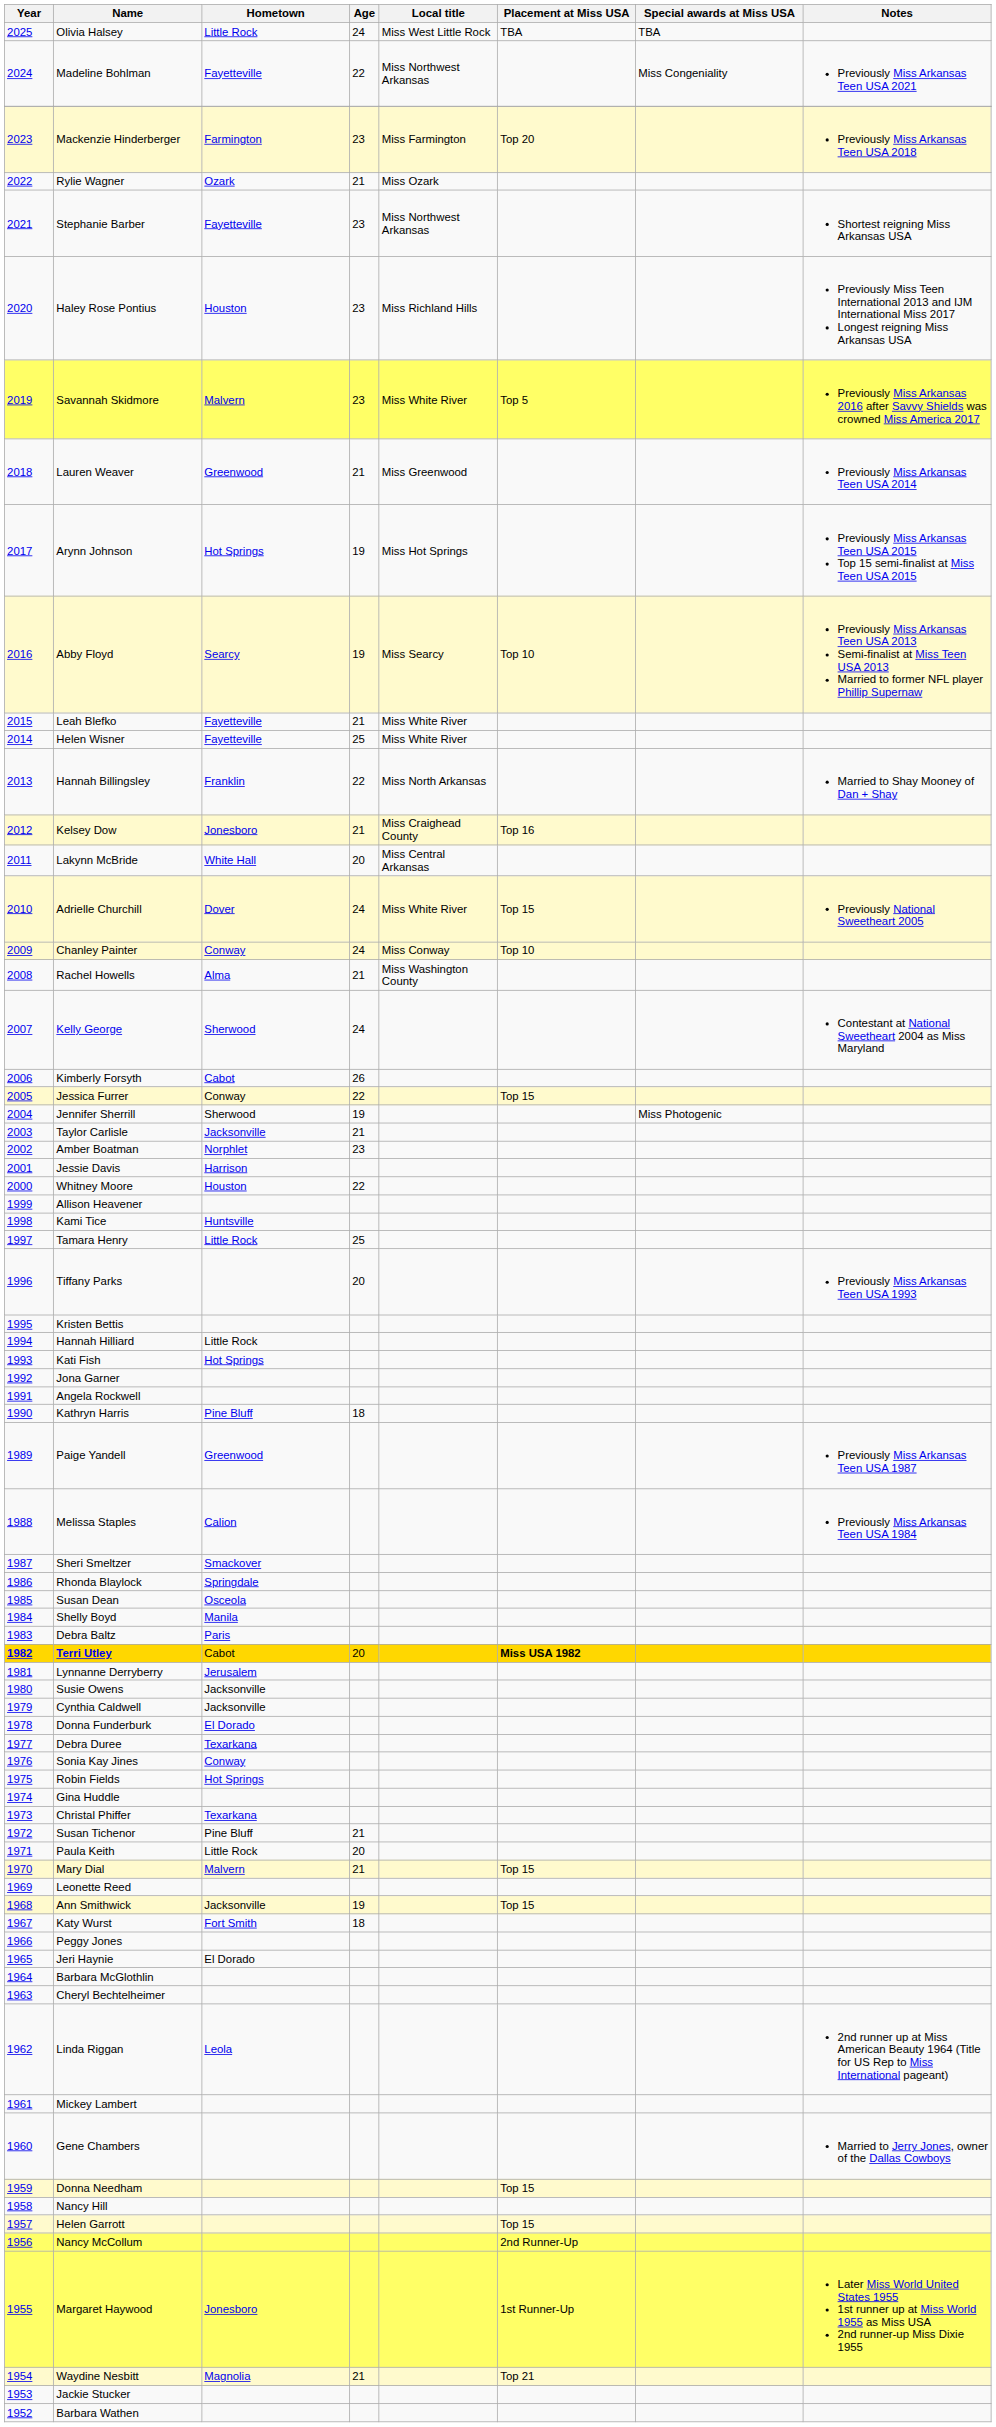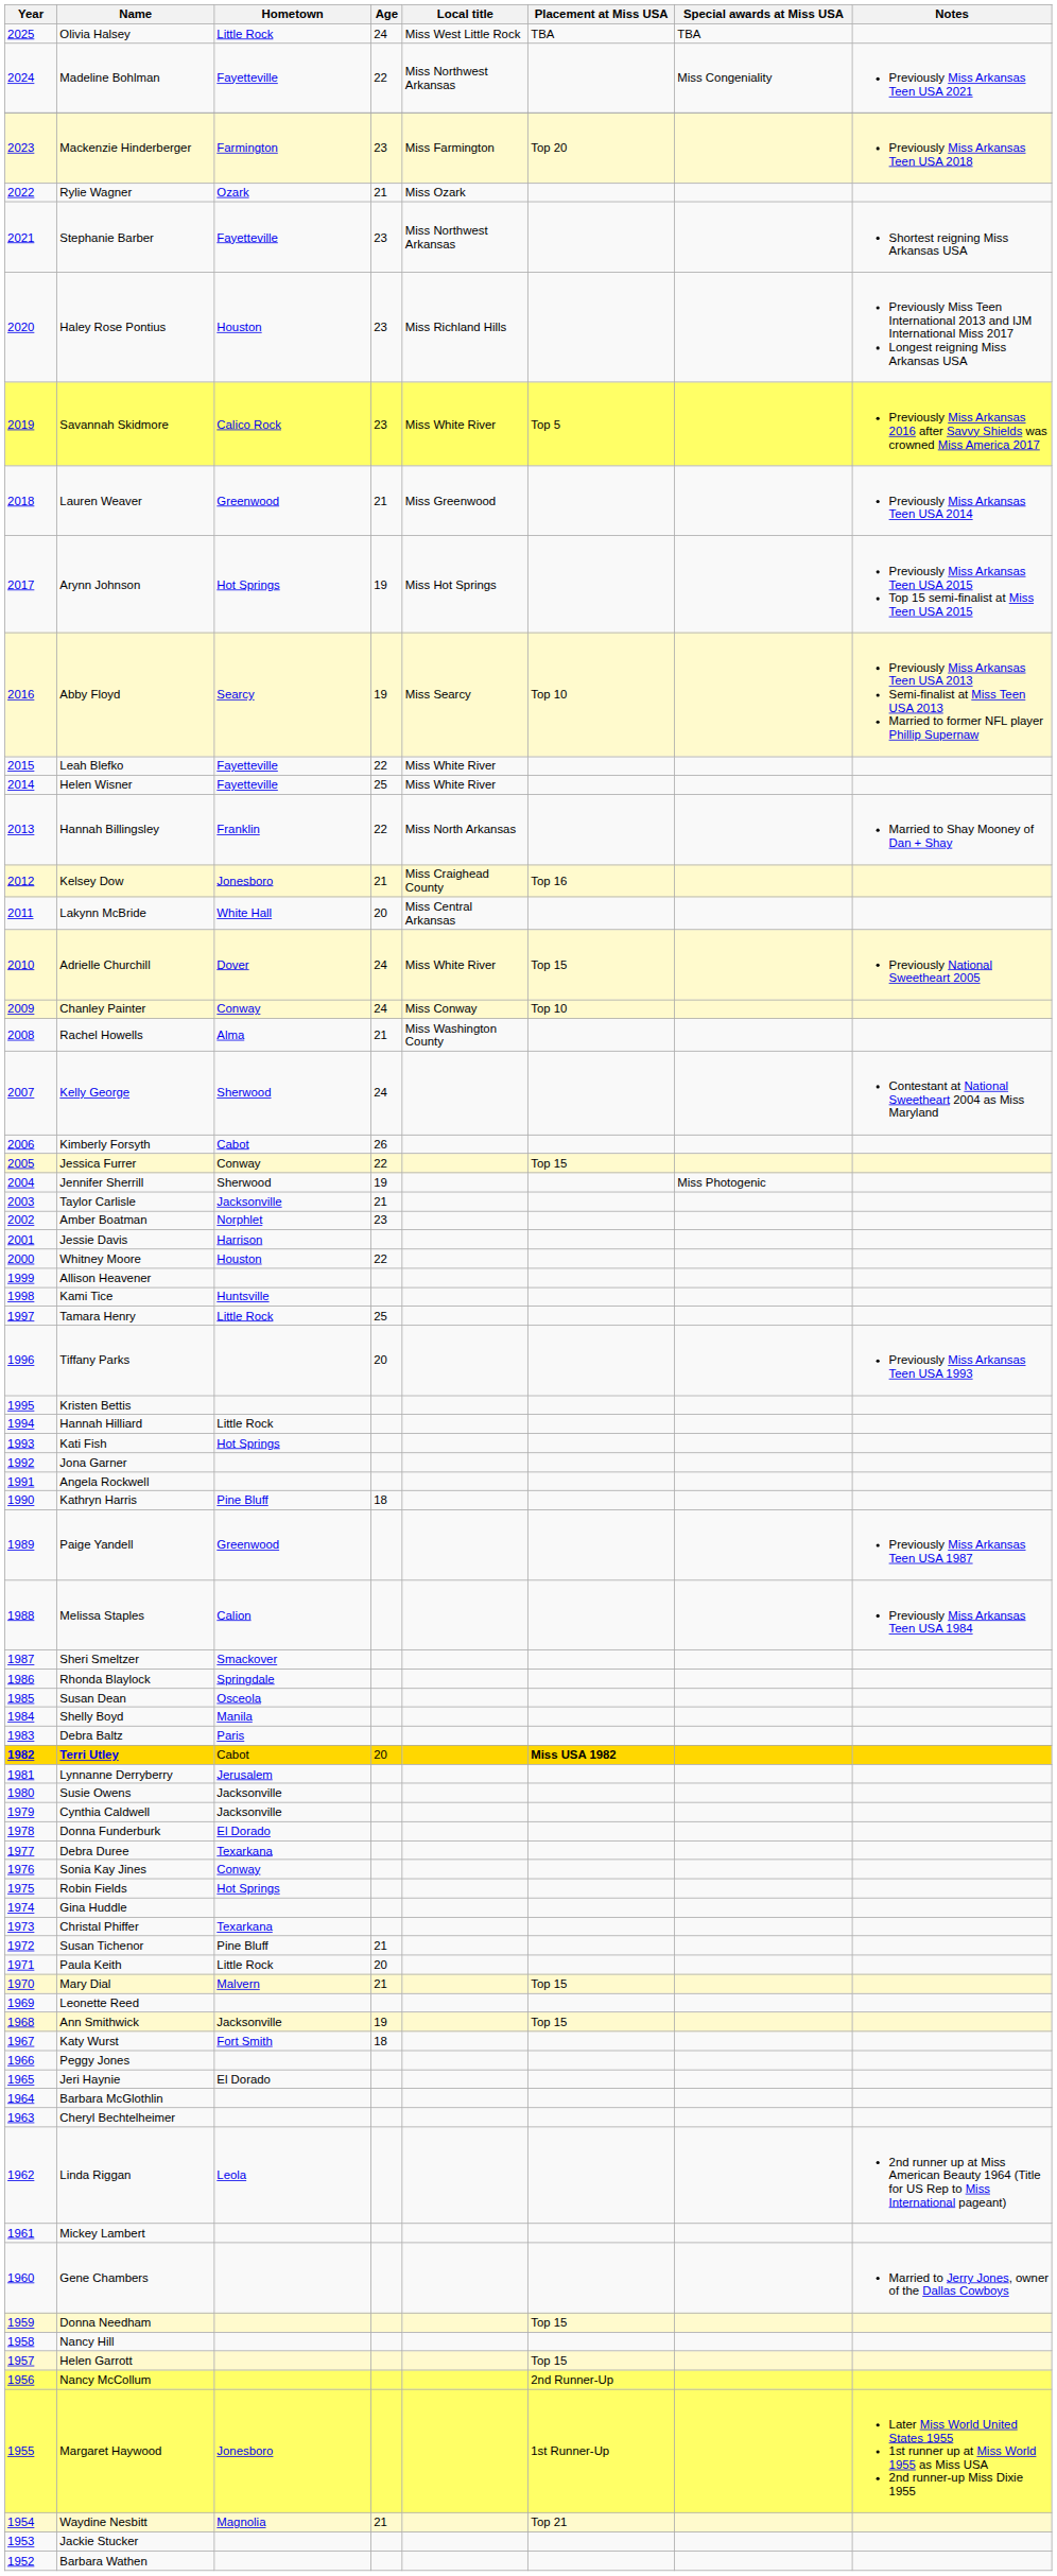Savannah Skidmore | Hometown: Malvern -> Calico Rock
Leah Blefko | Age: 21 -> 22
